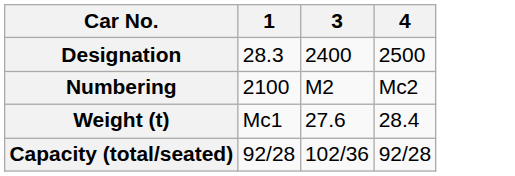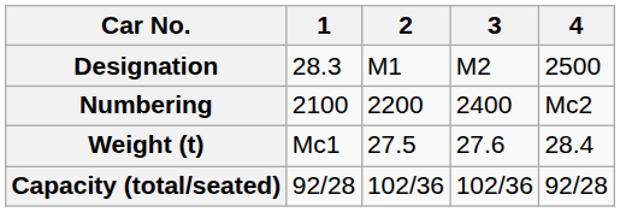+ column: 2 | M1 | 2200 | 27.5 | 102/36
Designation | 3: 2400 -> M2
Numbering | 3: M2 -> 2400
